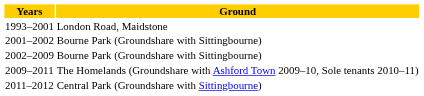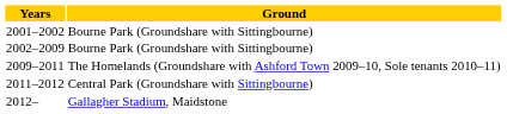- row: 1993–2001 | London Road, Maidstone
+ row: 2012– | Gallagher Stadium, Maidstone
